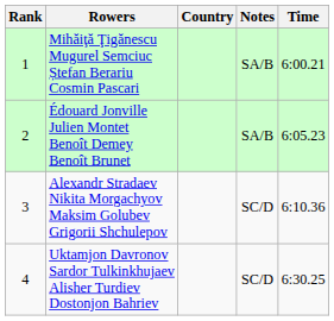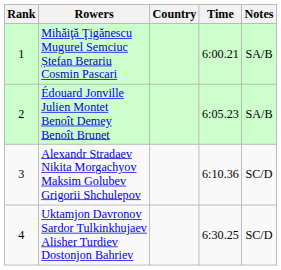columns swapped: Time <-> Notes
